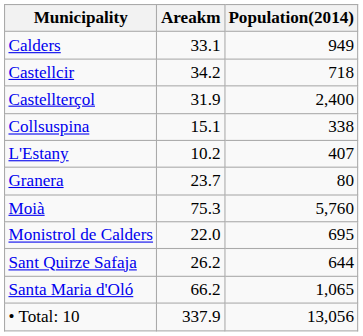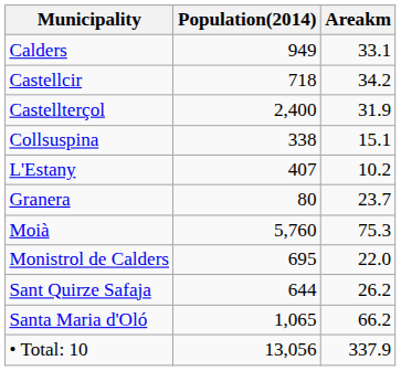columns swapped: Population(2014) <-> Areakm
